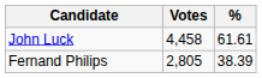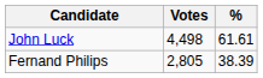John Luck | Votes: 4,458 -> 4,498
